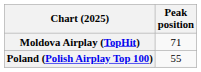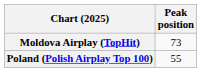Moldova Airplay (TopHit) | Peak position: 71 -> 73
